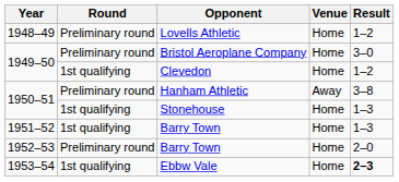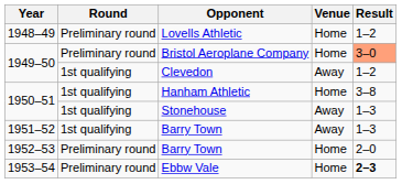Bristol Aeroplane Company | Result: no background -> lightsalmon background
Clevedon | Venue: Home -> Away
Hanham Athletic | Round: Preliminary round -> 1st qualifying
Hanham Athletic | Venue: Away -> Home
Stonehouse | Venue: Home -> Away
1951–52 / Barry Town | Venue: Home -> Away
Ebbw Vale | Round: 1st qualifying -> Preliminary round
